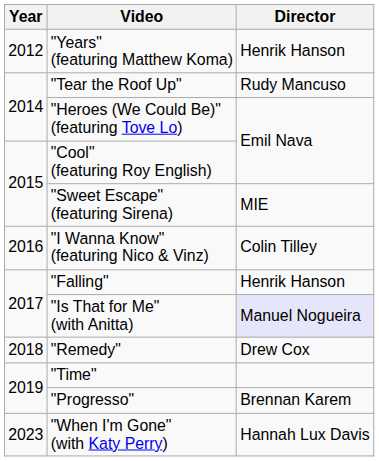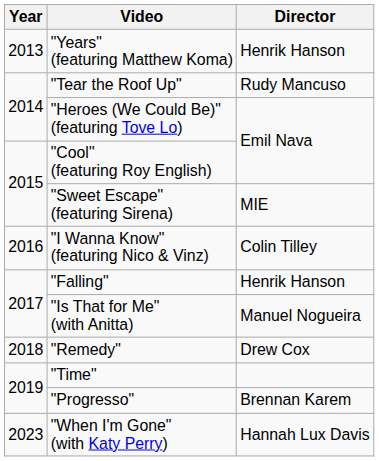"Years" (featuring Matthew Koma) | Year: 2012 -> 2013
"Is That for Me" (with Anitta) | Director: lavender background -> no background
